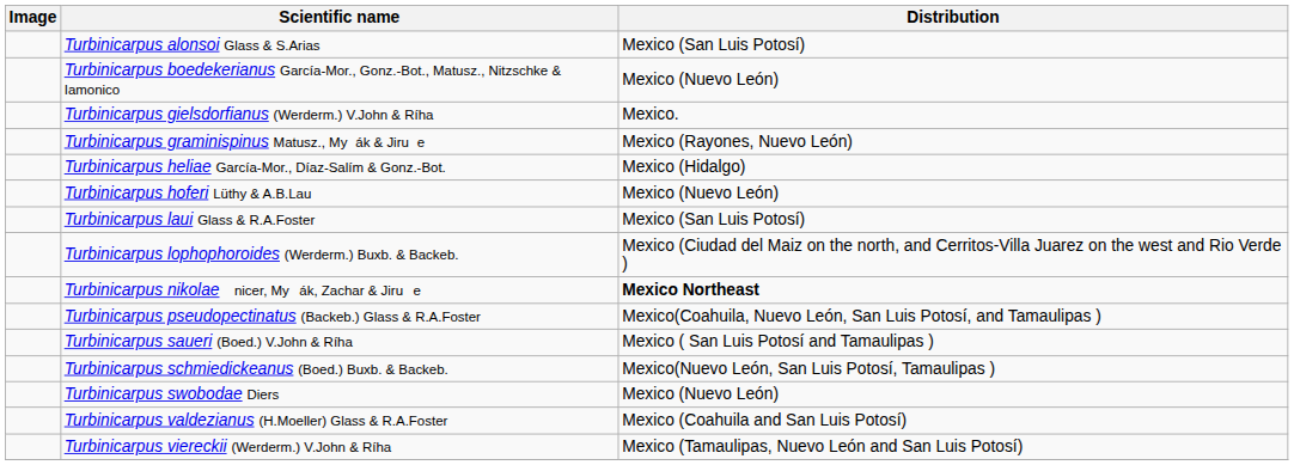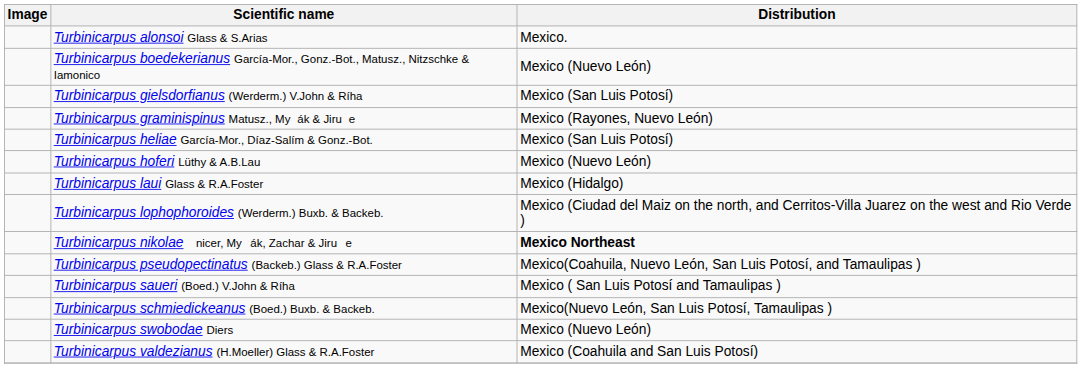Turbinicarpus alonsoi Glass & S.Arias | Distribution: Mexico (San Luis Potosí) -> Mexico.
Turbinicarpus gielsdorfianus (Werderm.) V.John & Ríha | Distribution: Mexico. -> Mexico (San Luis Potosí)
Turbinicarpus heliae García-Mor., Díaz-Salím & Gonz.-Bot. | Distribution: Mexico (Hidalgo) -> Mexico (San Luis Potosí)
Turbinicarpus laui Glass & R.A.Foster | Distribution: Mexico (San Luis Potosí) -> Mexico (Hidalgo)
- row: Turbinicarpus viereckii (Werderm.) V.John & Ríha | Mexico (Tamaulipas, Nuevo León and San Luis Potosí)
